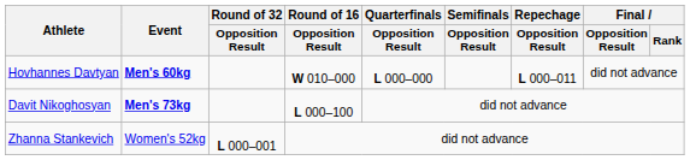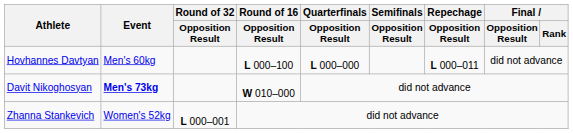Hovhannes Davtyan | Event: bold -> normal
Hovhannes Davtyan | Round of 16 / Opposition Result: W 010–000 -> L 000–100
Davit Nikoghosyan | Round of 16 / Opposition Result: L 000–100 -> W 010–000
